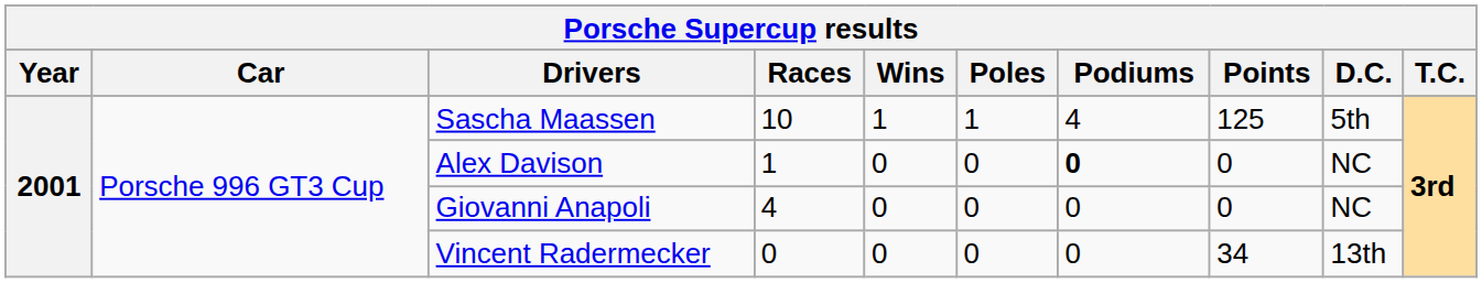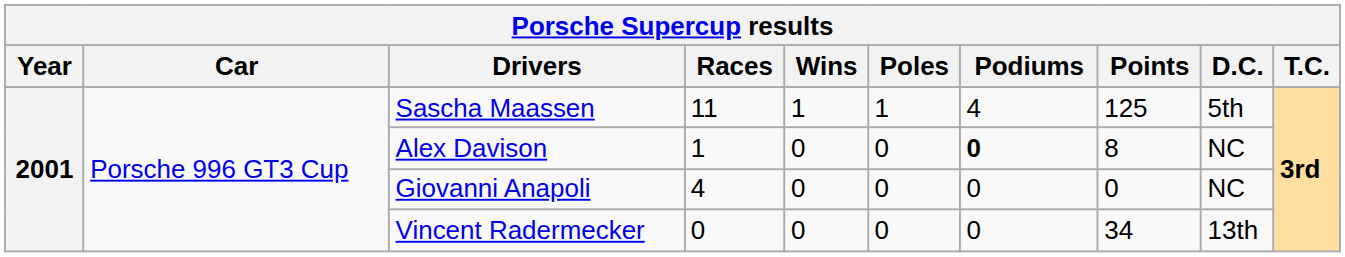Sascha Maassen | Races: 10 -> 11
Alex Davison | Points: 0 -> 8
